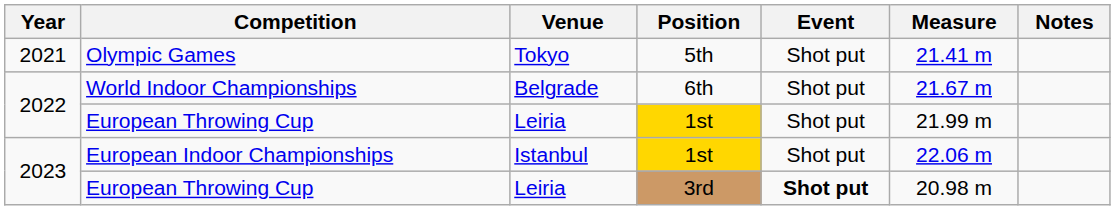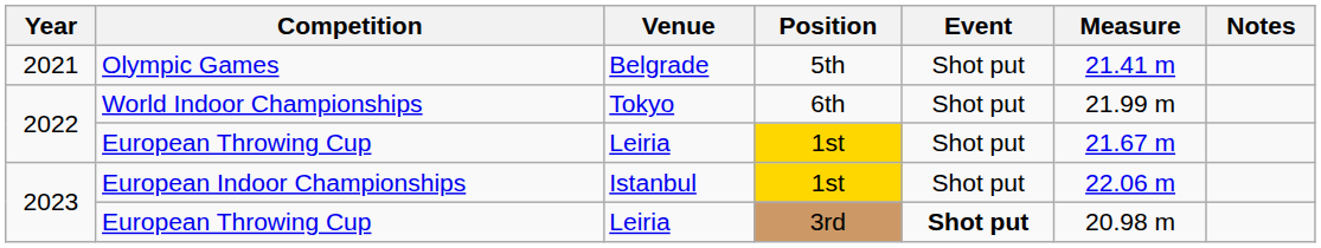Olympic Games | Venue: Tokyo -> Belgrade
World Indoor Championships | Venue: Belgrade -> Tokyo
World Indoor Championships | Measure: 21.67 m -> 21.99 m
European Throwing Cup / 1st | Measure: 21.99 m -> 21.67 m
